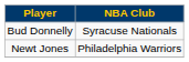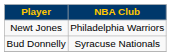rows swapped: Newt Jones <-> Bud Donnelly
